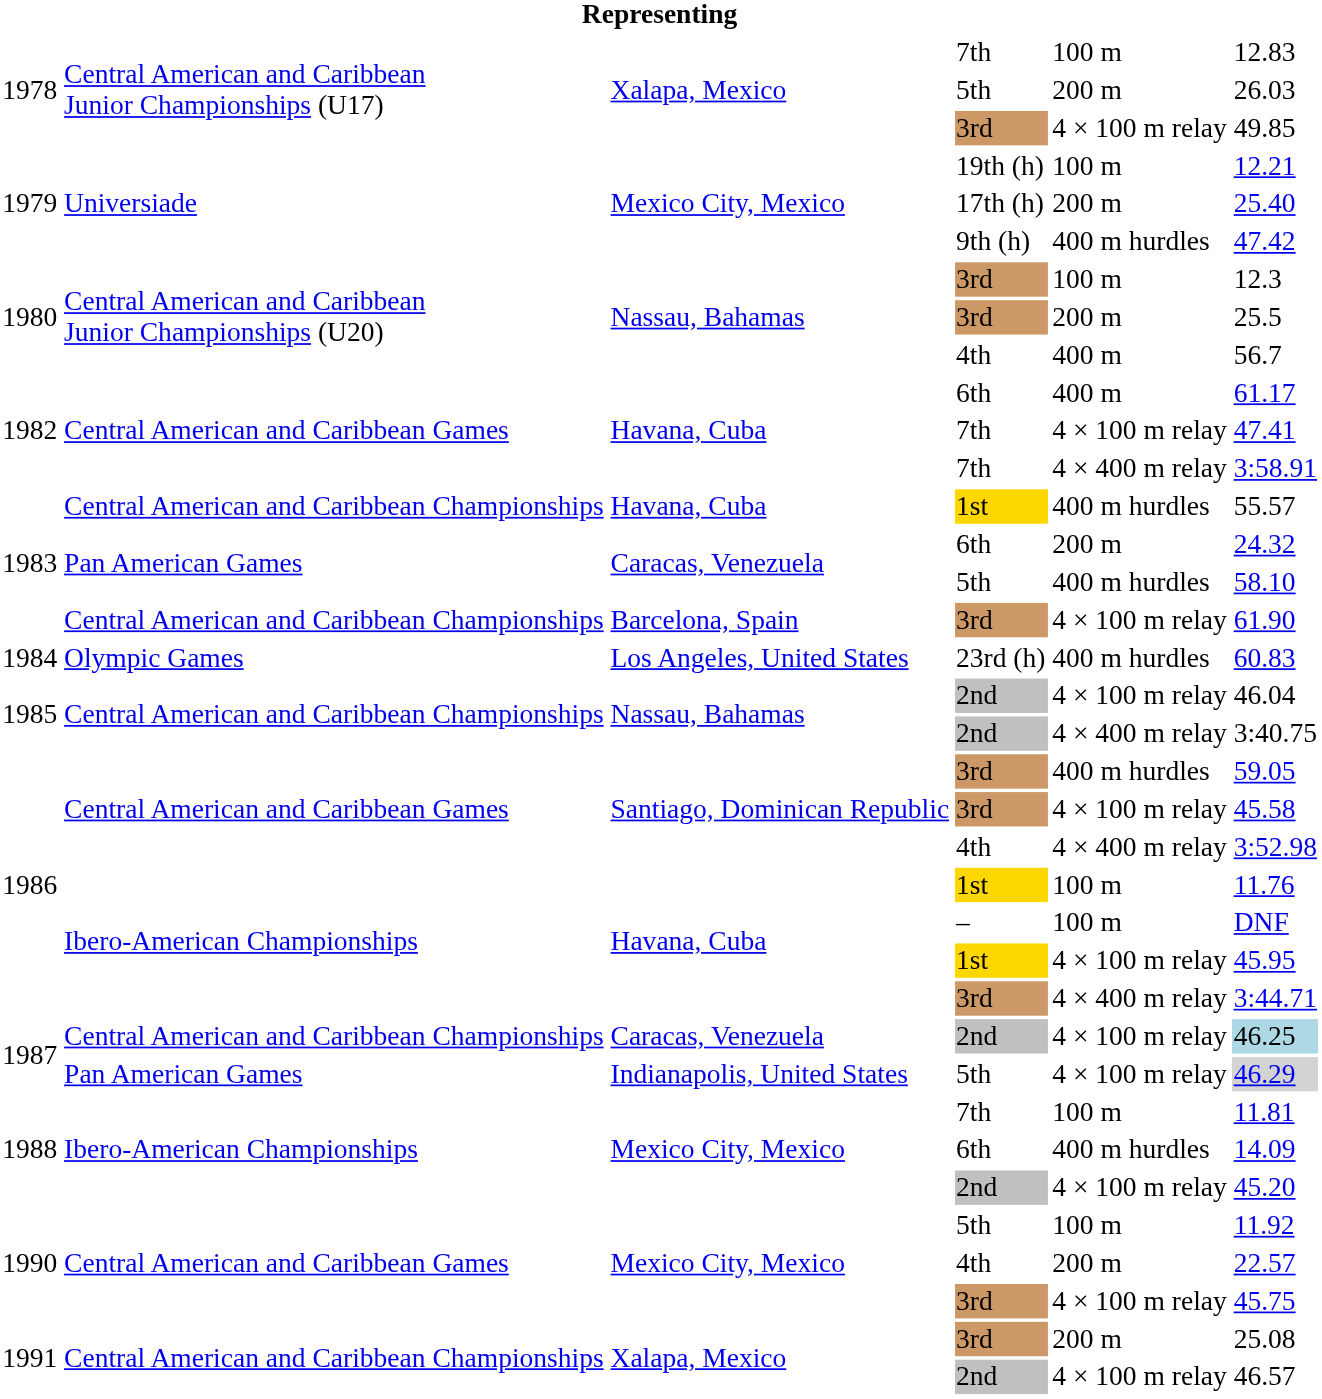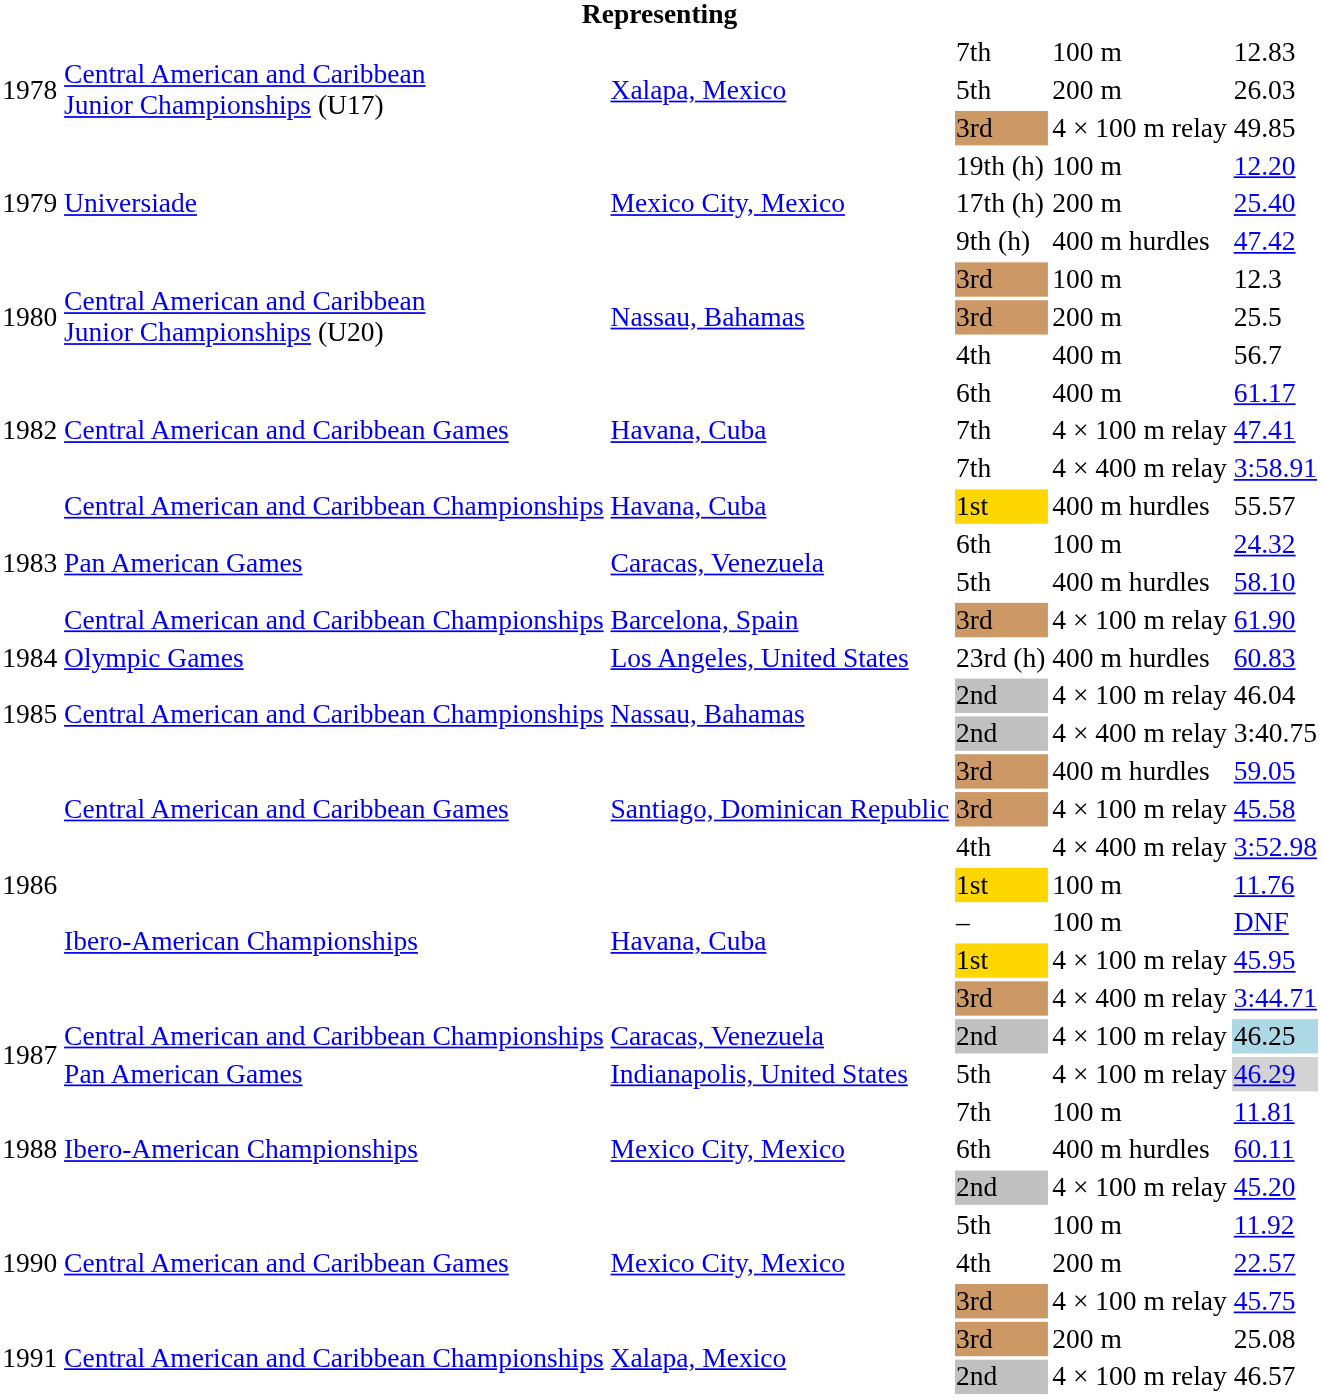1979 / 19th (h) | column 6: 12.21 -> 12.20
1983 / 6th | column 5: 200 m -> 100 m
1988 / 6th | column 6: 14.09 -> 60.11
